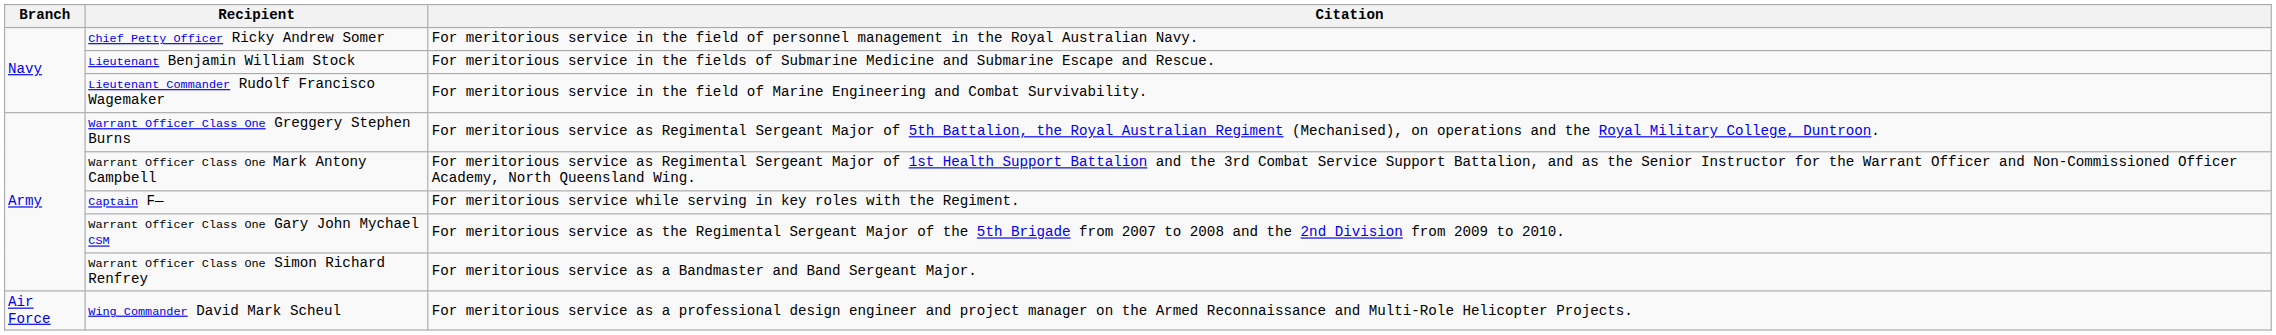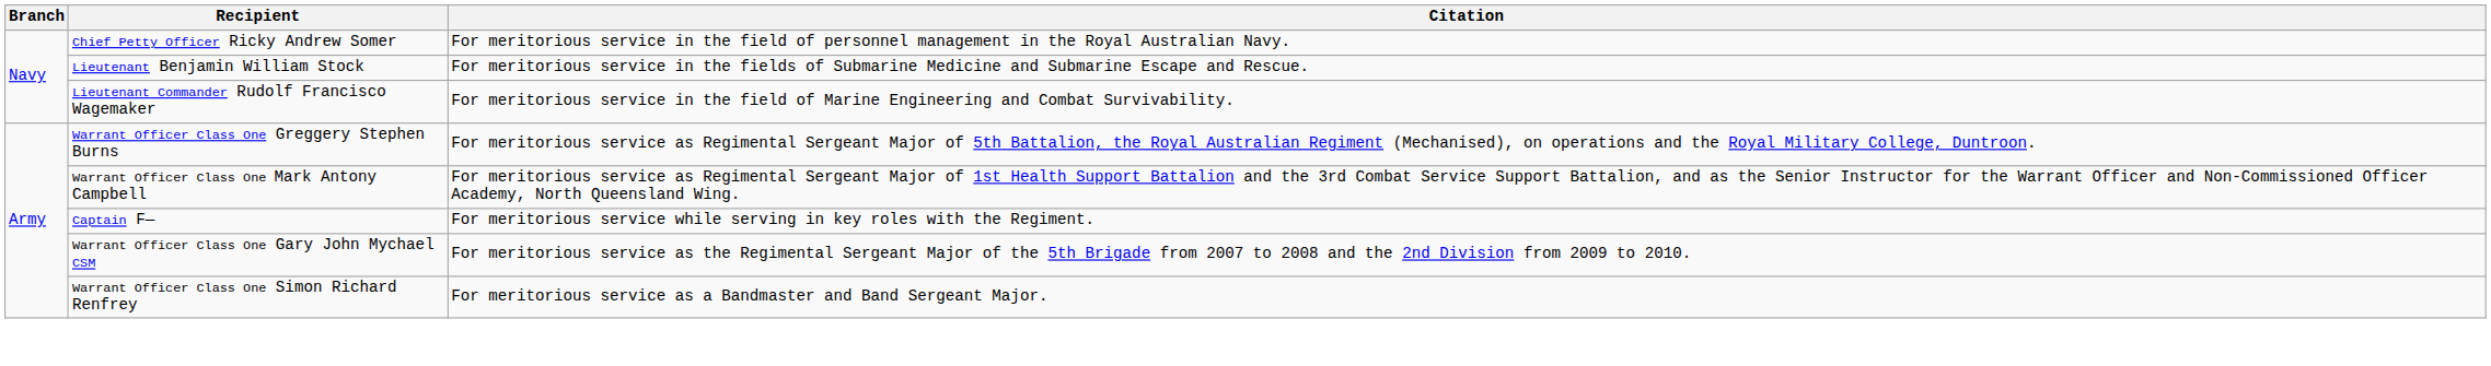- row: Air Force | Wing Commander David Mark Scheul | For meritorious service as a professional design engineer and project manager on the Armed Reconnaissance and Multi-Role Helicopter Projects.
